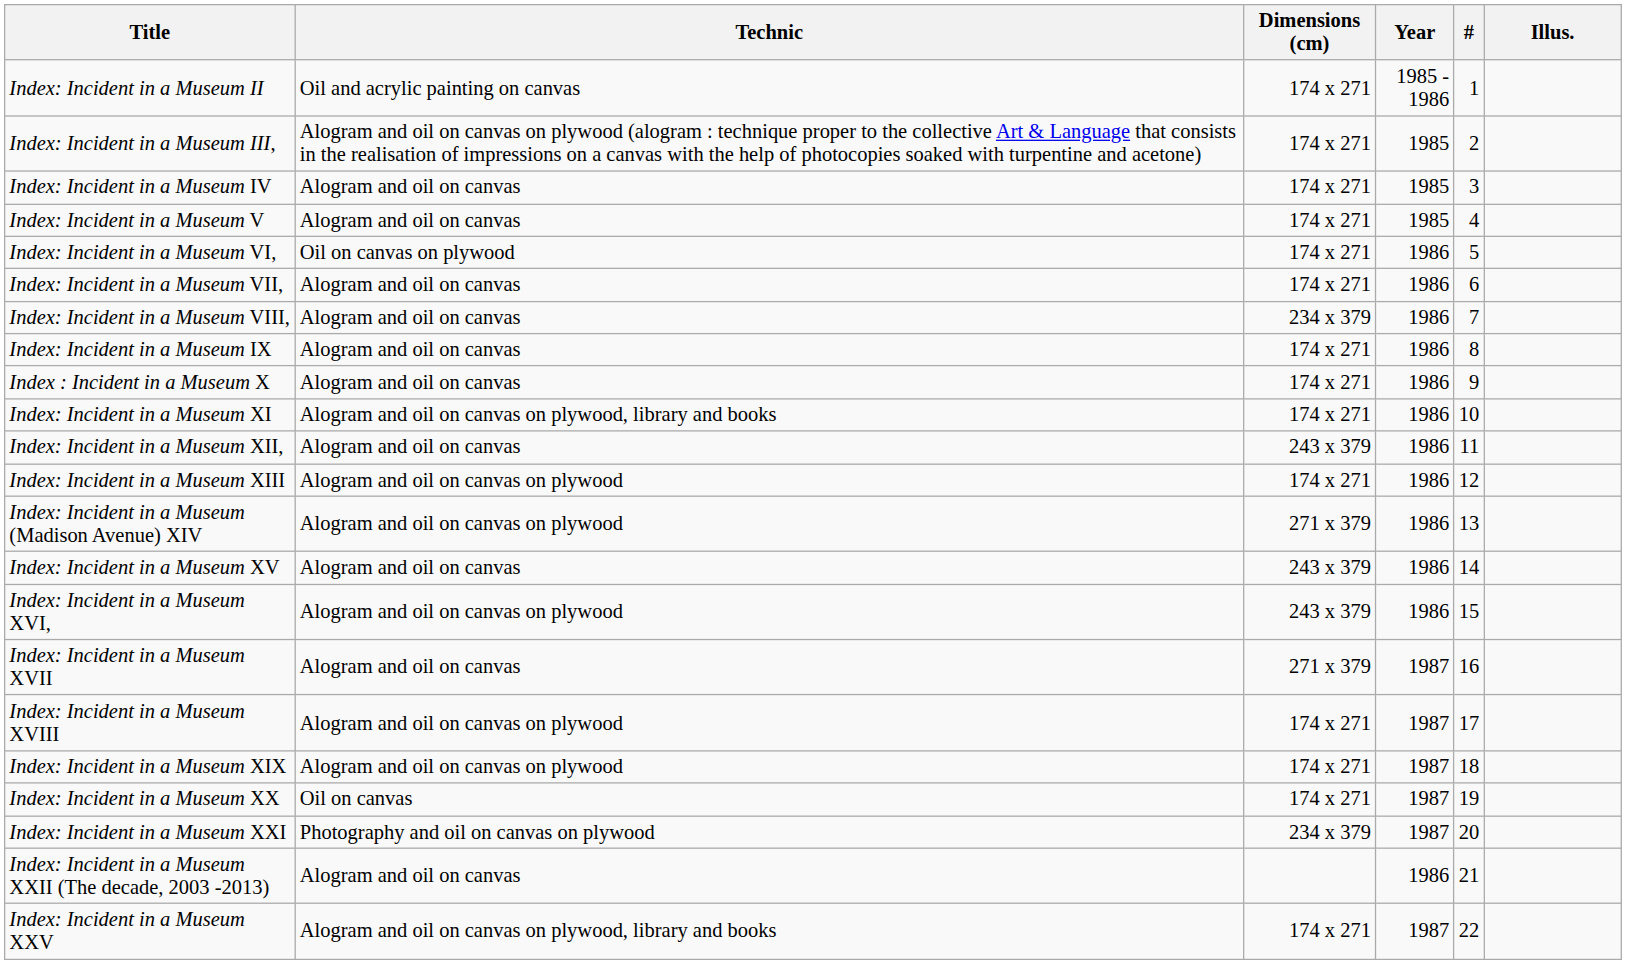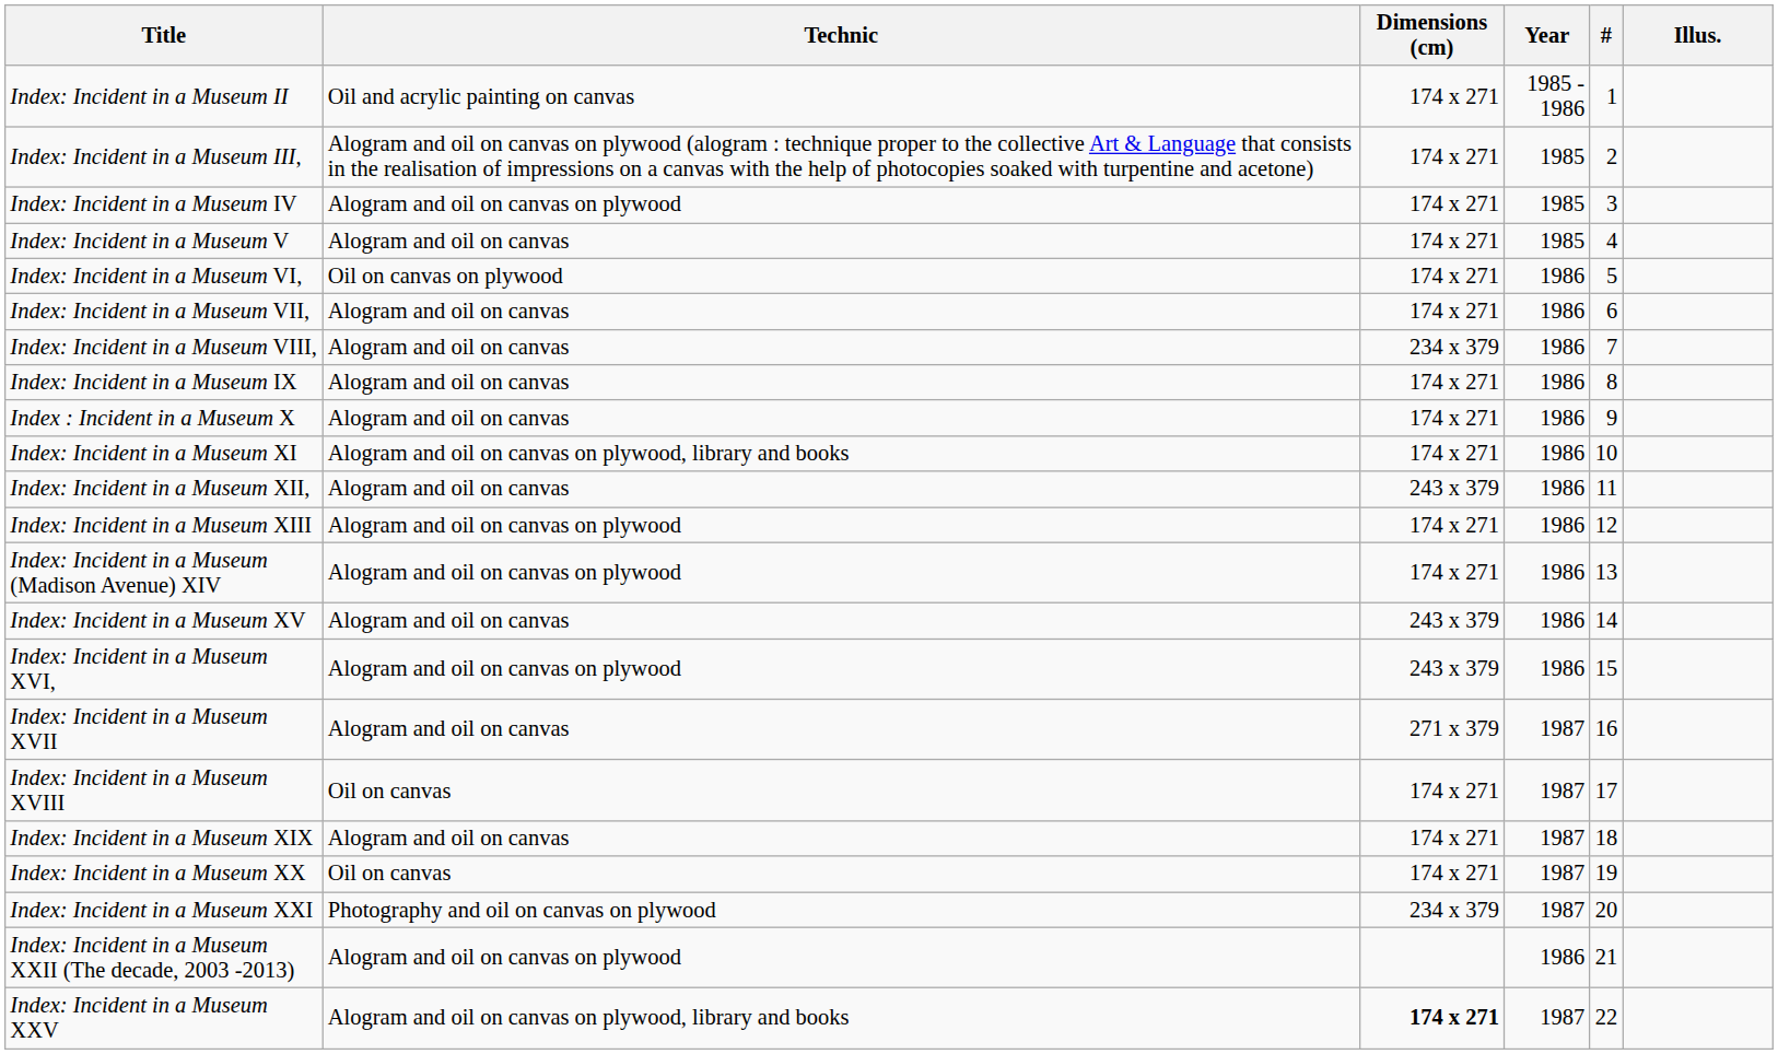Index: Incident in a Museum IV | Technic: Alogram and oil on canvas -> Alogram and oil on canvas on plywood
Index: Incident in a Museum (Madison Avenue) XIV | Dimensions (cm): 271 x 379 -> 174 x 271
Index: Incident in a Museum XVIII | Technic: Alogram and oil on canvas on plywood -> Oil on canvas
Index: Incident in a Museum XIX | Technic: Alogram and oil on canvas on plywood -> Alogram and oil on canvas
Index: Incident in a Museum XXII (The decade, 2003 -2013) | Technic: Alogram and oil on canvas -> Alogram and oil on canvas on plywood
Index: Incident in a Museum XXV | Dimensions (cm): normal -> bold
